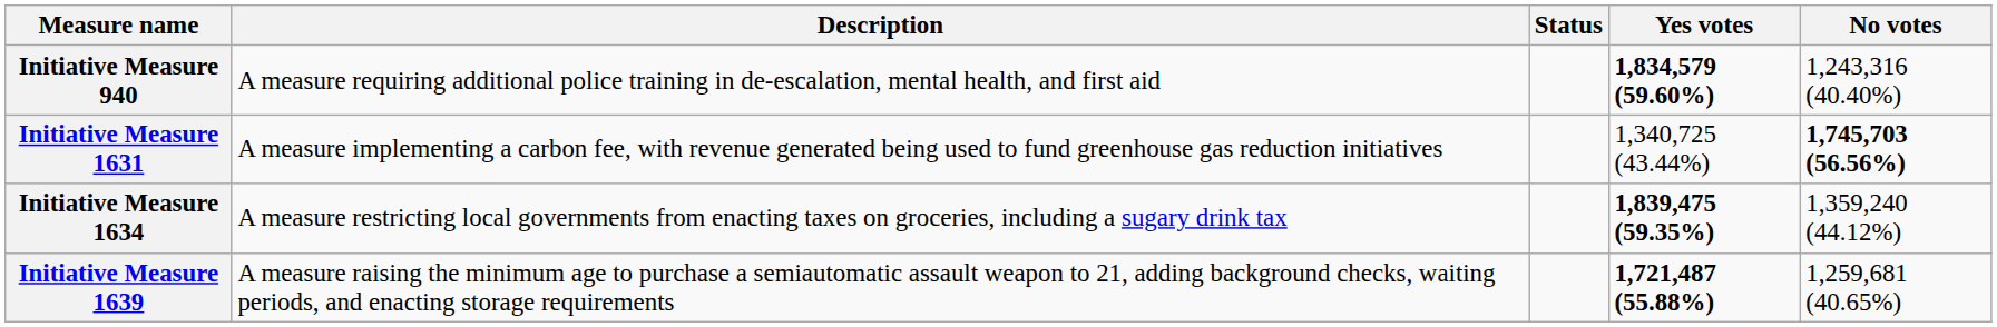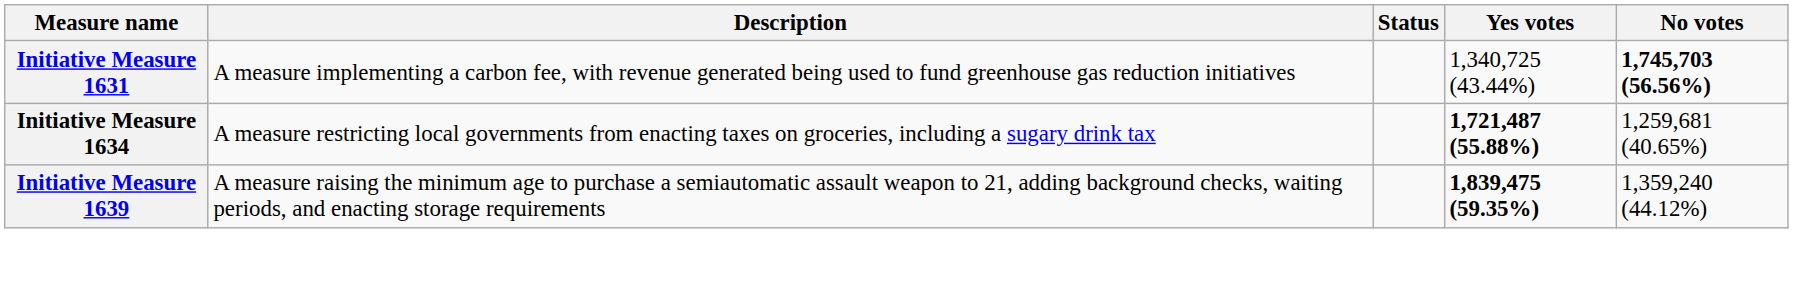- row: Initiative Measure 940 | A measure requiring additional police training in de-escalation, mental health, and first aid | 1,834,579 (59.60%) | 1,243,316 (40.40%)
Initiative Measure 1634 | Yes votes: 1,839,475 (59.35%) -> 1,721,487 (55.88%)
Initiative Measure 1634 | No votes: 1,359,240 (44.12%) -> 1,259,681 (40.65%)
Initiative Measure 1639 | Yes votes: 1,721,487 (55.88%) -> 1,839,475 (59.35%)
Initiative Measure 1639 | No votes: 1,259,681 (40.65%) -> 1,359,240 (44.12%)
